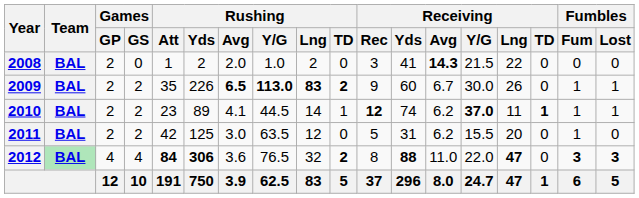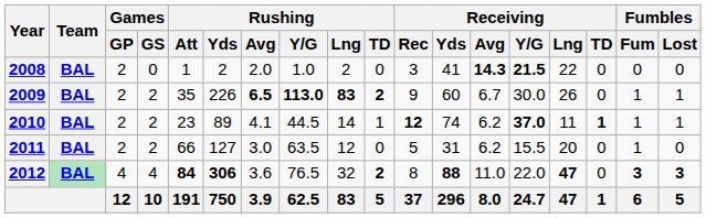2008 | Receiving / Y/G: normal -> bold
2011 | Rushing / Att: 42 -> 66
2011 | Rushing / Yds: 125 -> 127
